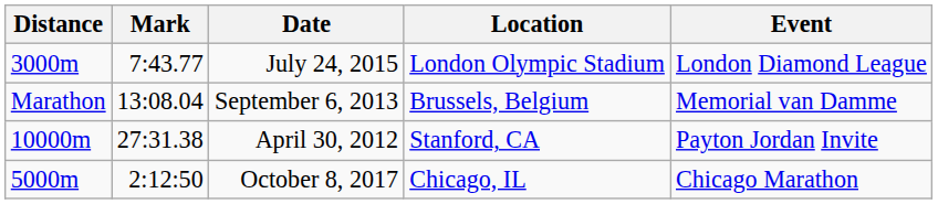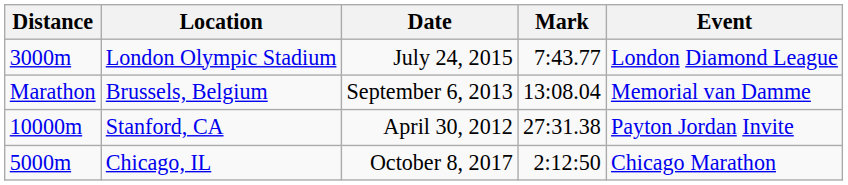columns swapped: Mark <-> Location
